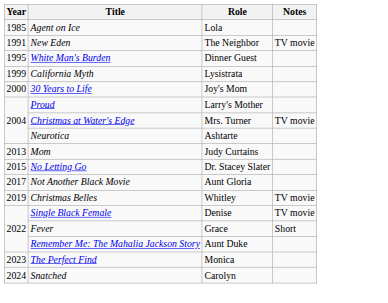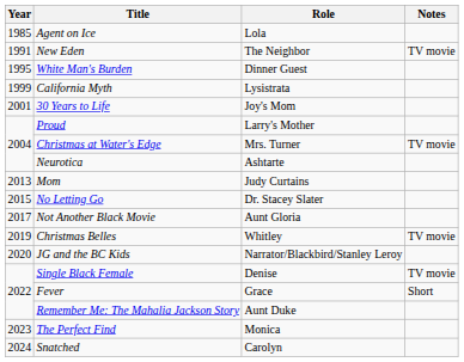30 Years to Life | Year: 2000 -> 2001
+ row: 2020 | JG and the BC Kids | Narrator/Blackbird/Stanley Leroy
